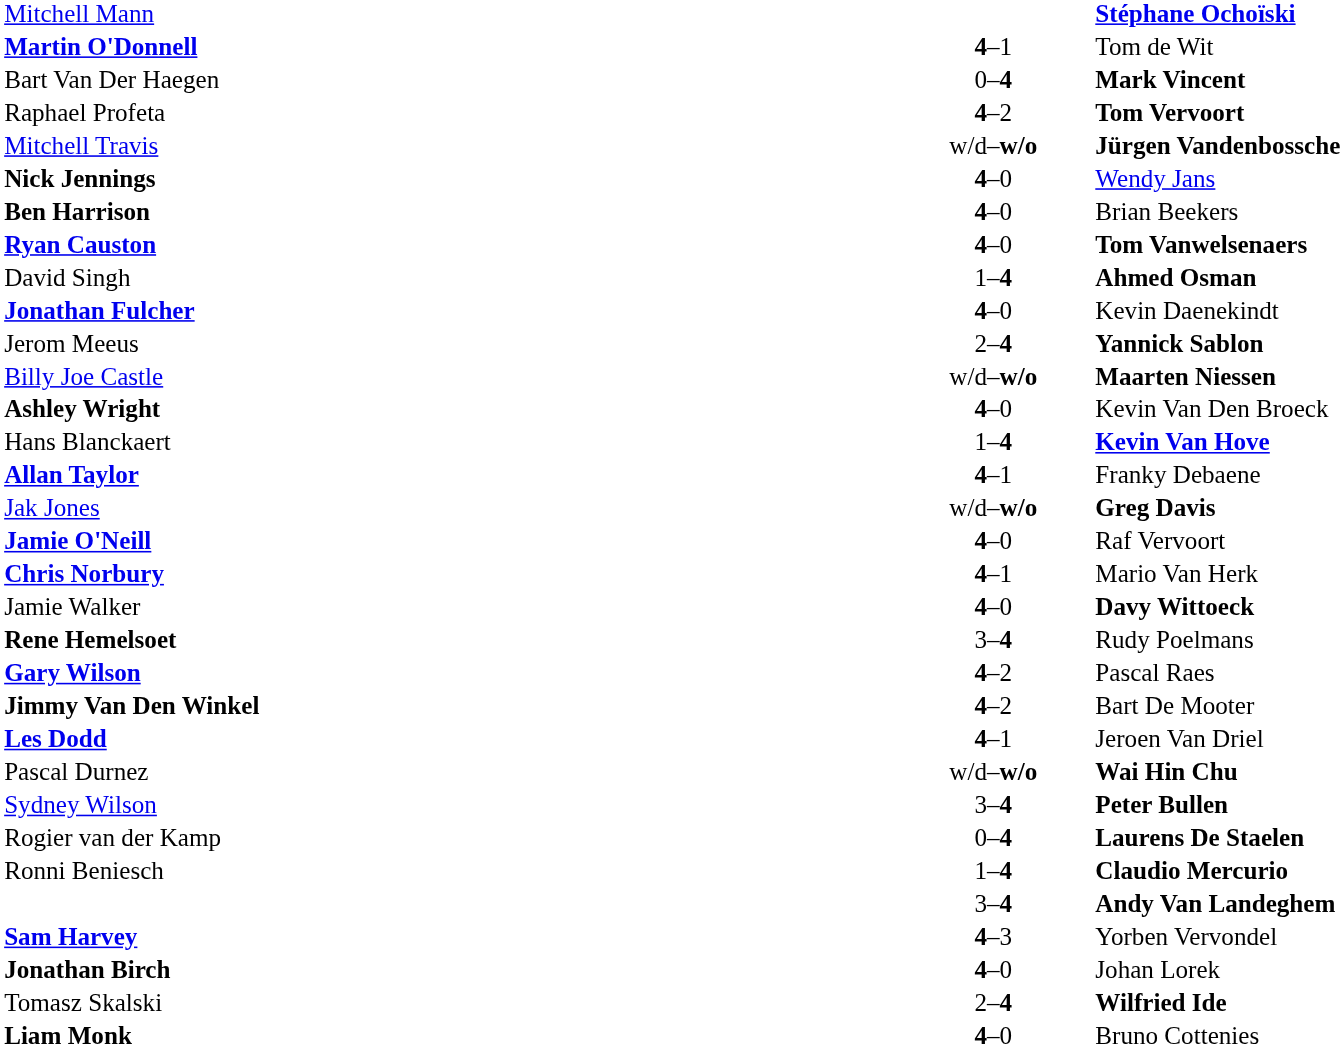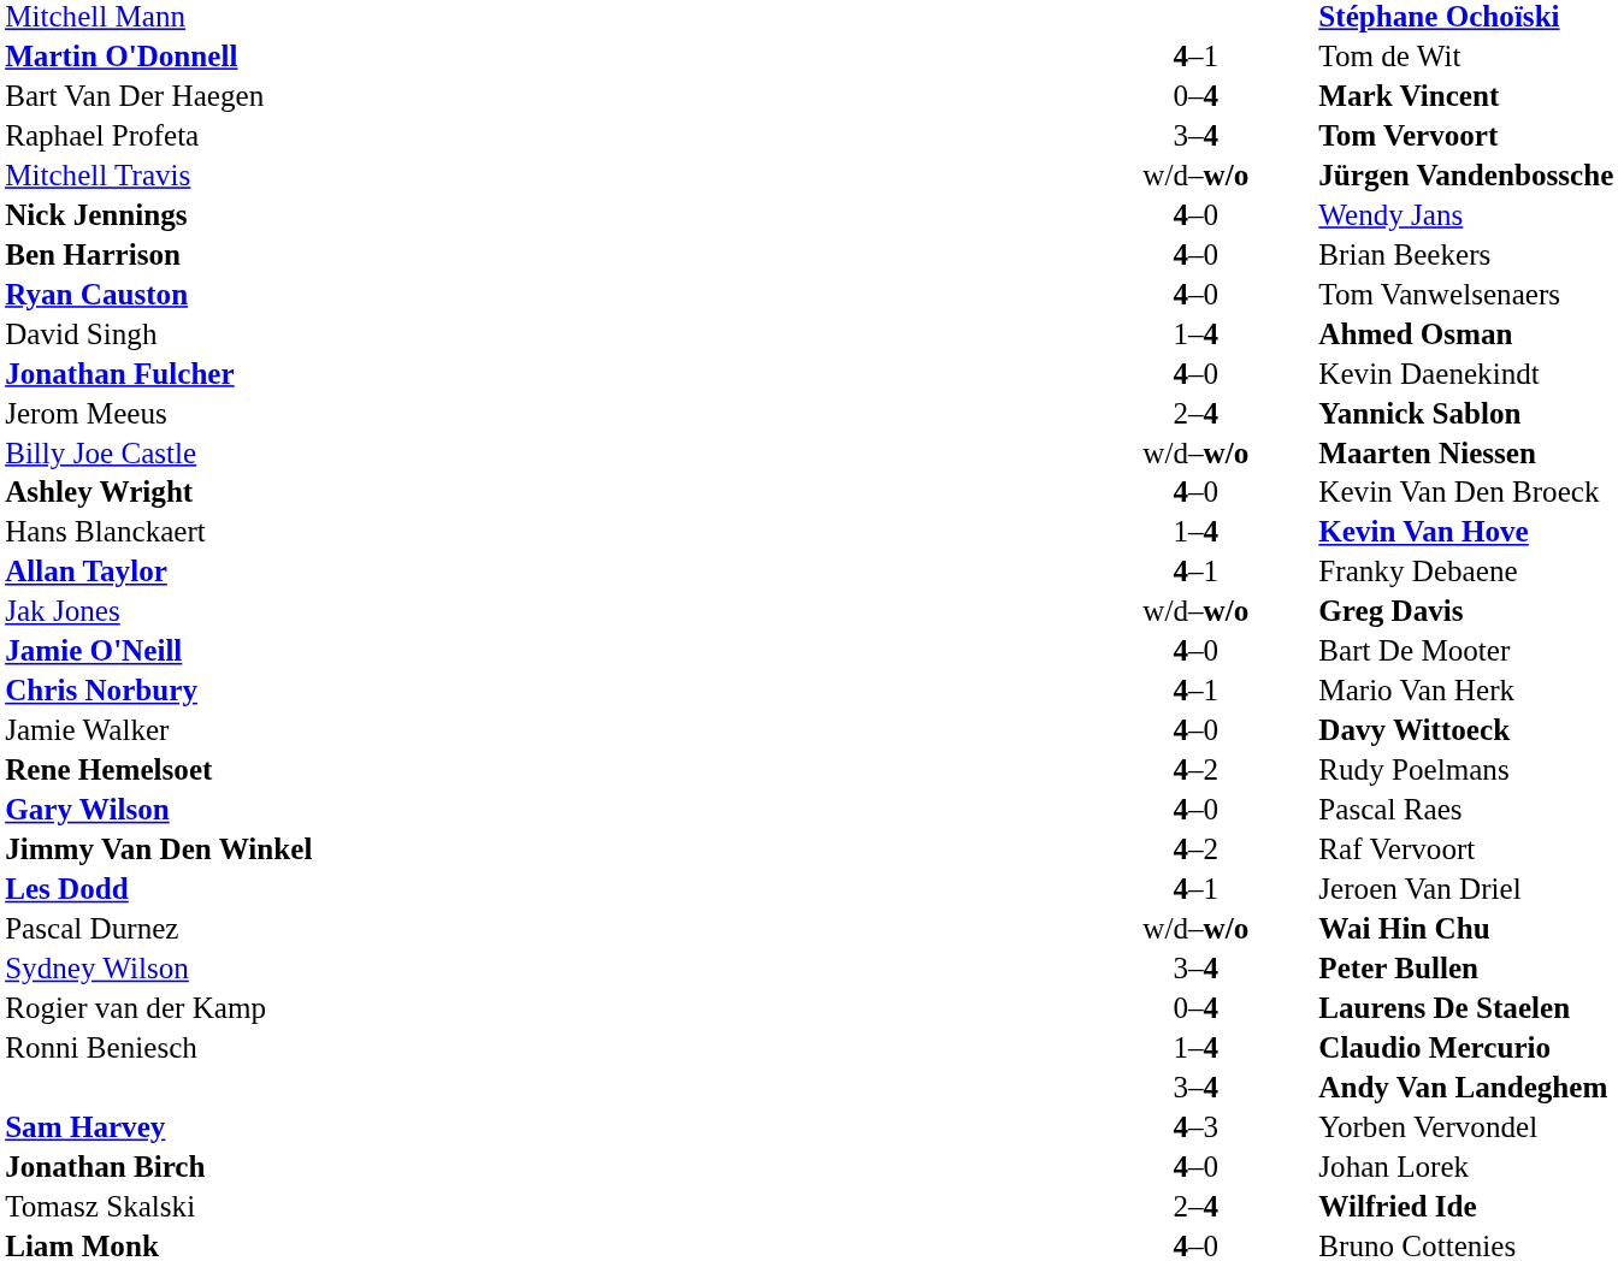Raphael Profeta | column 2: 4–2 -> 3–4
Ryan Causton | column 3: bold -> normal
Jamie O'Neill | column 3: Raf Vervoort -> Bart De Mooter
Rene Hemelsoet | column 2: 3–4 -> 4–2
Gary Wilson | column 2: 4–2 -> 4–0
Jimmy Van Den Winkel | column 3: Bart De Mooter -> Raf Vervoort
